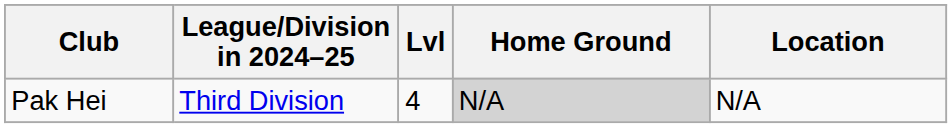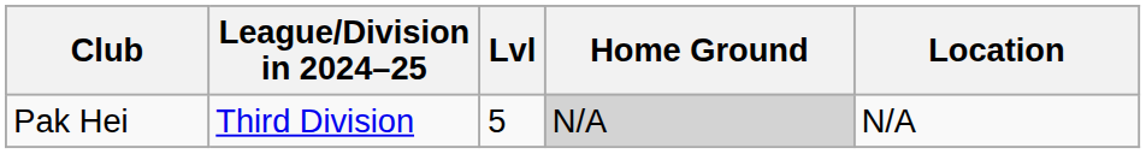Pak Hei | Lvl: 4 -> 5
